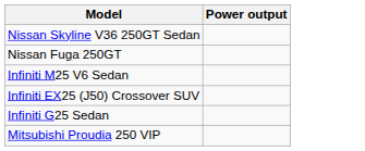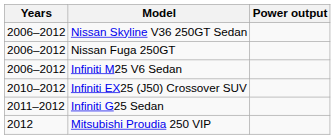+ column: Years | 2006–2012 | 2006–2012 | 2006–2012 | 2010–2012 | 2011–2012 | 2012
